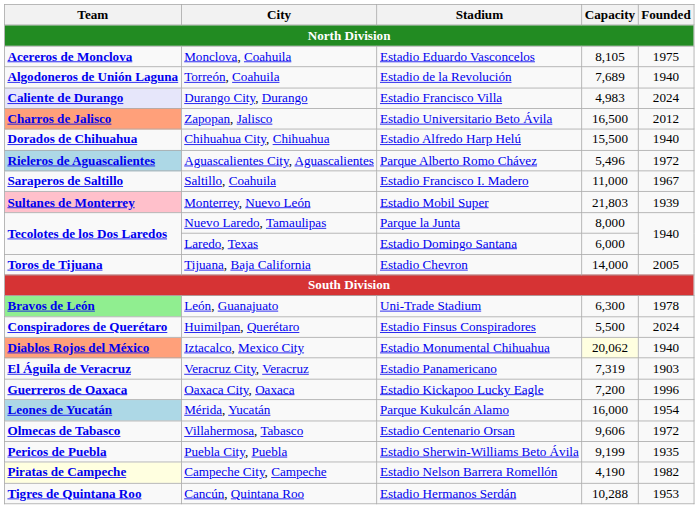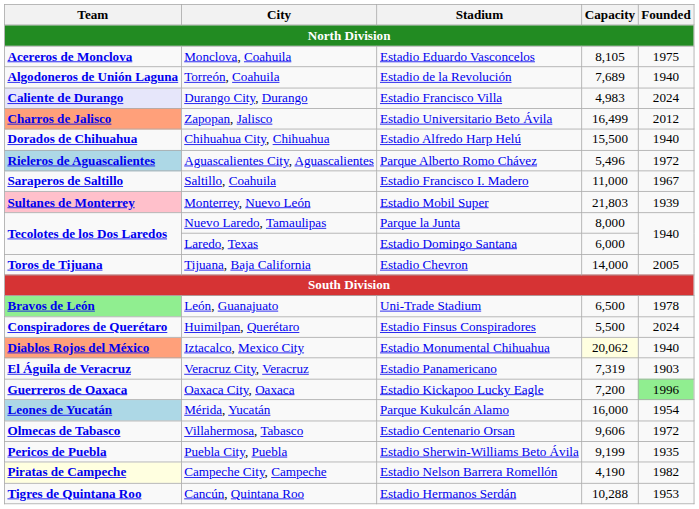Zapopan, Jalisco | Capacity: 16,500 -> 16,499
León, Guanajuato | Capacity: 6,300 -> 6,500
Oaxaca City, Oaxaca | Founded: no background -> lightgreen background
